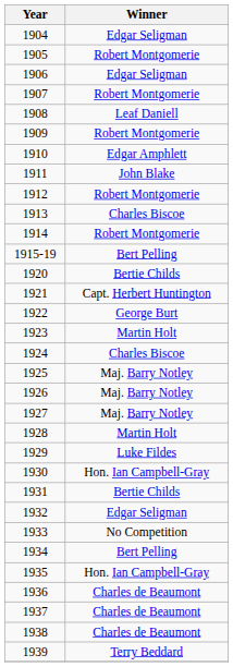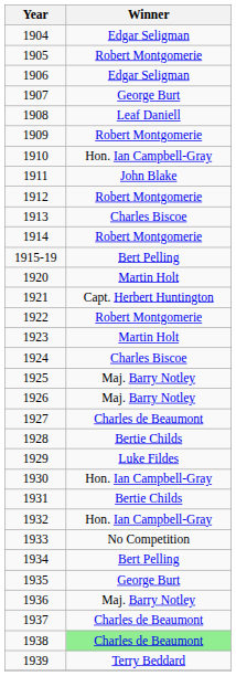1907 | Winner: Robert Montgomerie -> George Burt
1910 | Winner: Edgar Amphlett -> Hon. Ian Campbell-Gray
1920 | Winner: Bertie Childs -> Martin Holt
1922 | Winner: George Burt -> Robert Montgomerie
1927 | Winner: Maj. Barry Notley -> Charles de Beaumont
1928 | Winner: Martin Holt -> Bertie Childs
1932 | Winner: Edgar Seligman -> Hon. Ian Campbell-Gray
1935 | Winner: Hon. Ian Campbell-Gray -> George Burt
1936 | Winner: Charles de Beaumont -> Maj. Barry Notley
1938 | Winner: no background -> lightgreen background
